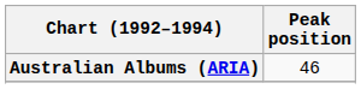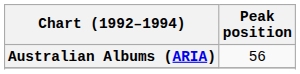Australian Albums (ARIA) | Peak position: 46 -> 56
